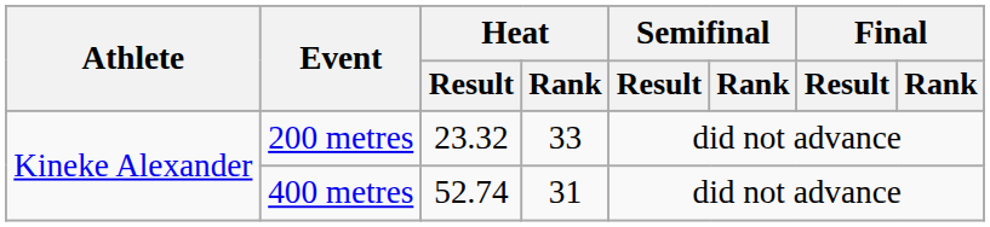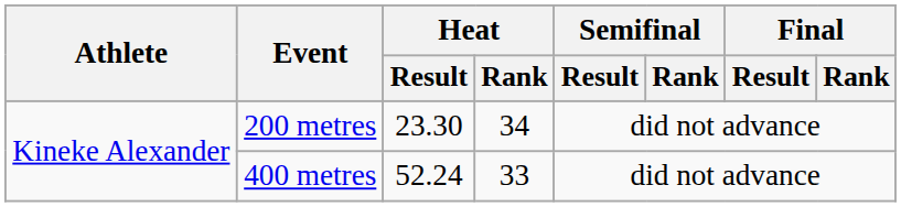200 metres | Heat / Result: 23.32 -> 23.30
200 metres | Heat / Rank: 33 -> 34
400 metres | Heat / Result: 52.74 -> 52.24
400 metres | Heat / Rank: 31 -> 33
